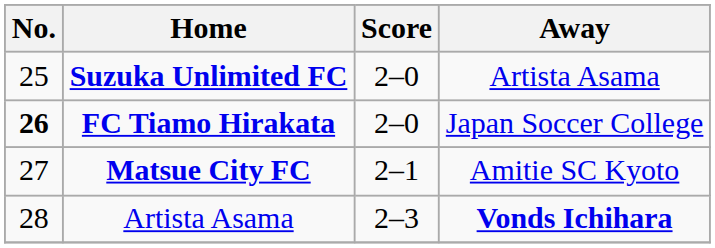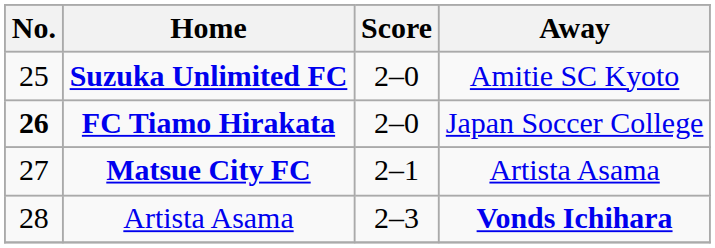Suzuka Unlimited FC | Away: Artista Asama -> Amitie SC Kyoto
Matsue City FC | Away: Amitie SC Kyoto -> Artista Asama
